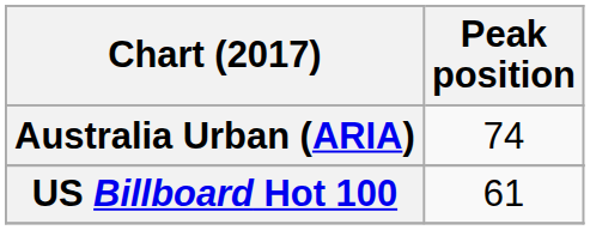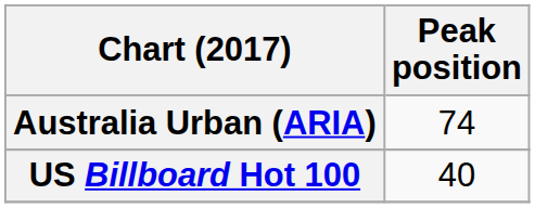US Billboard Hot 100 | Peak position: 61 -> 40
